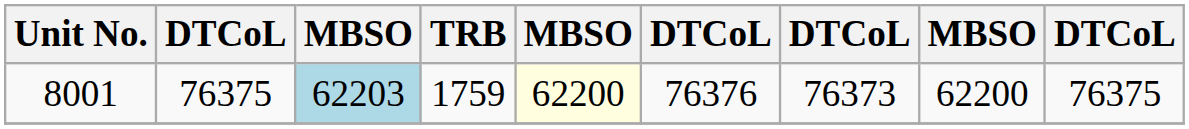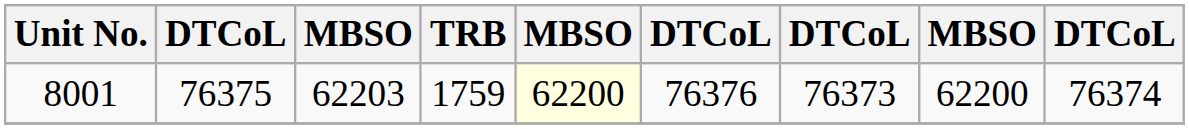8001 | column 3: lightblue background -> no background
8001 | column 9: 76375 -> 76374
